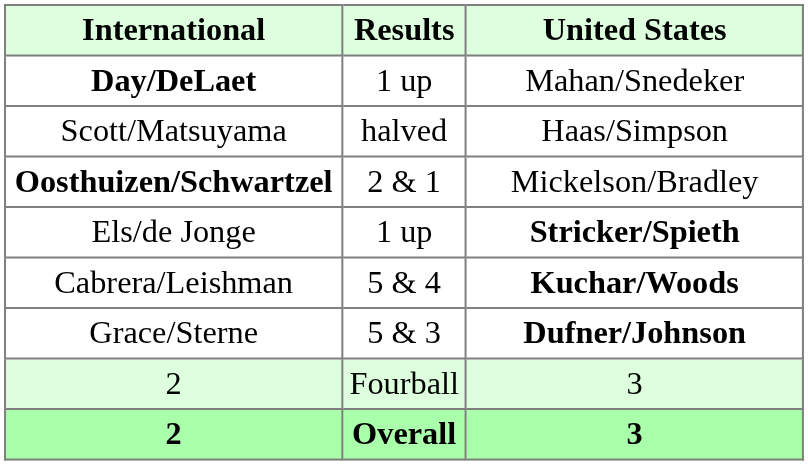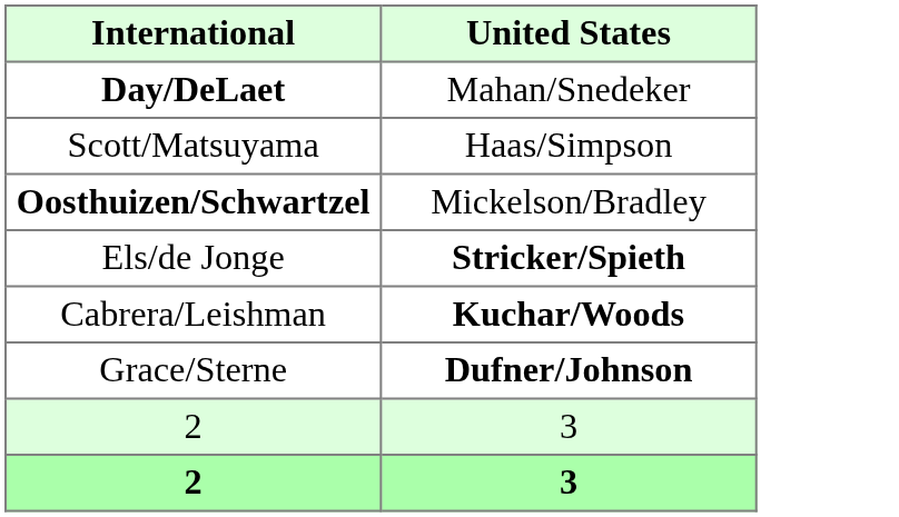- column: Results | 1 up | halved | 2 & 1 | 1 up | 5 & 4 | 5 & 3 | Fourball | Overall
